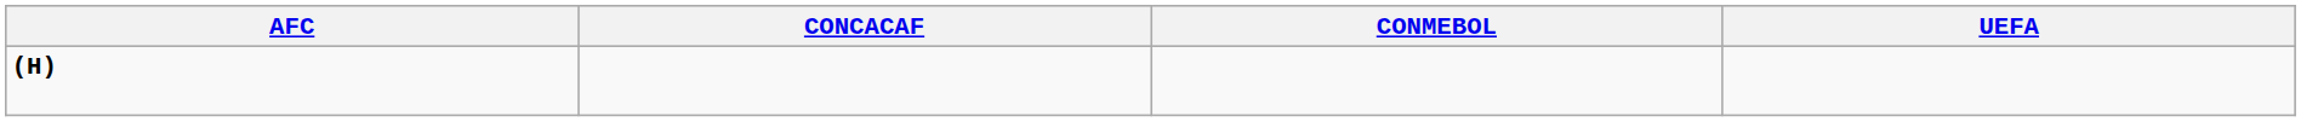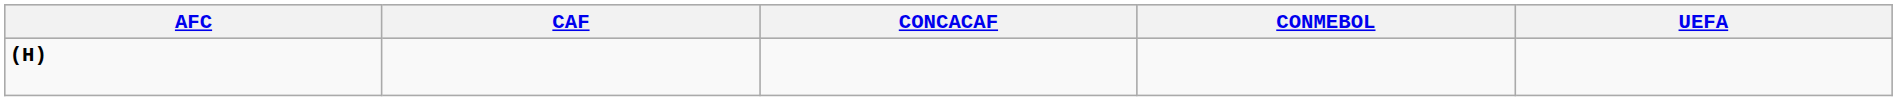+ column: CAF
